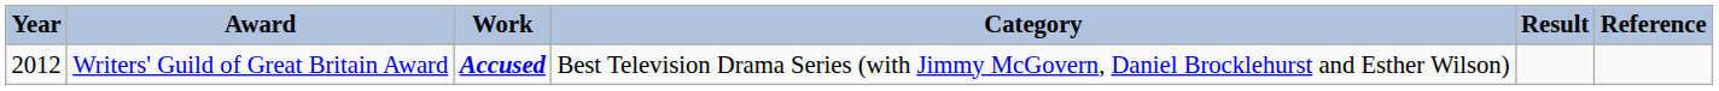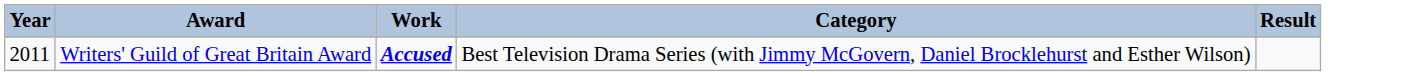- column: Reference
Writers' Guild of Great Britain Award | Year: 2012 -> 2011
